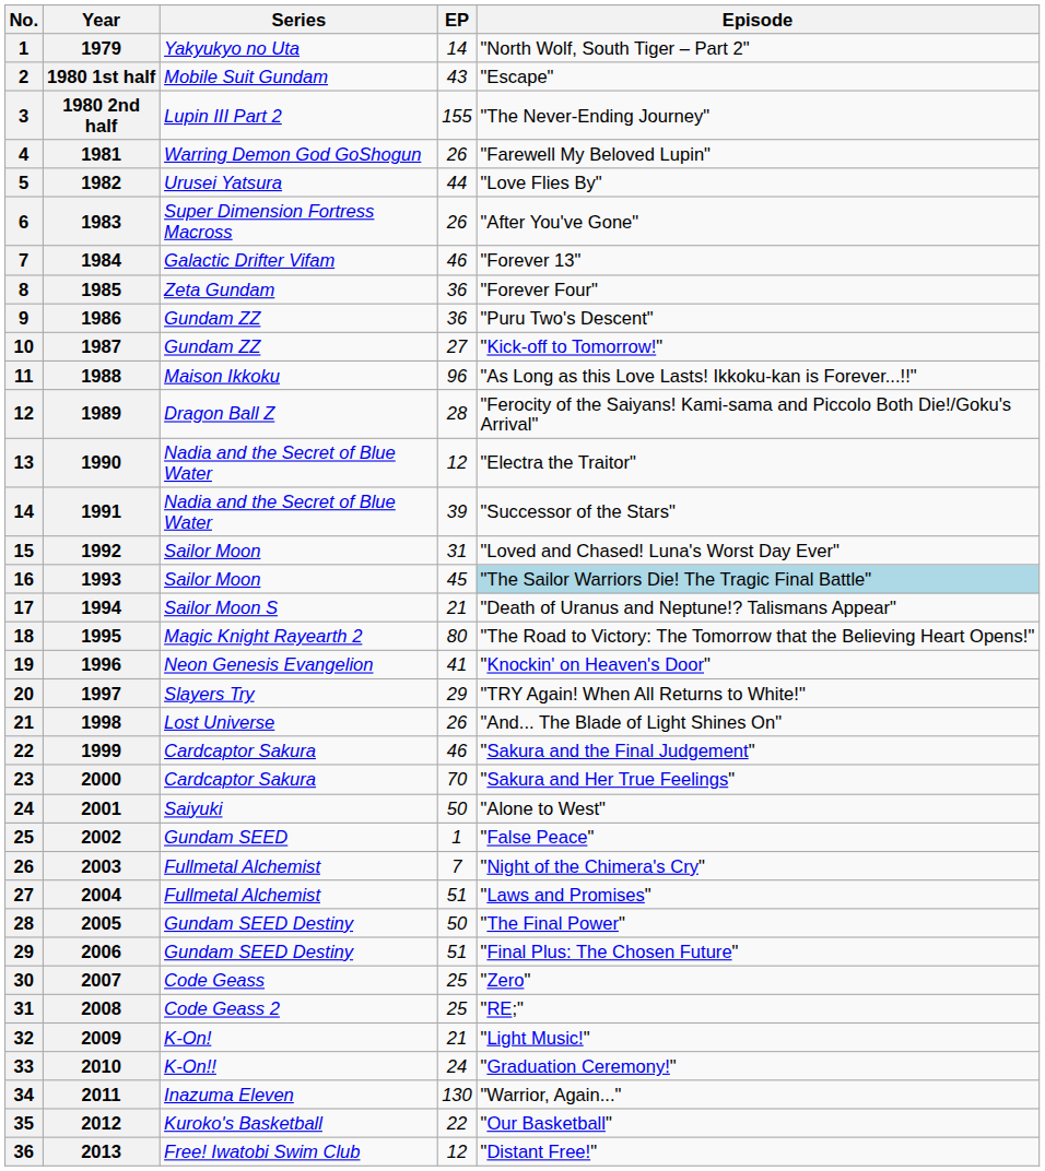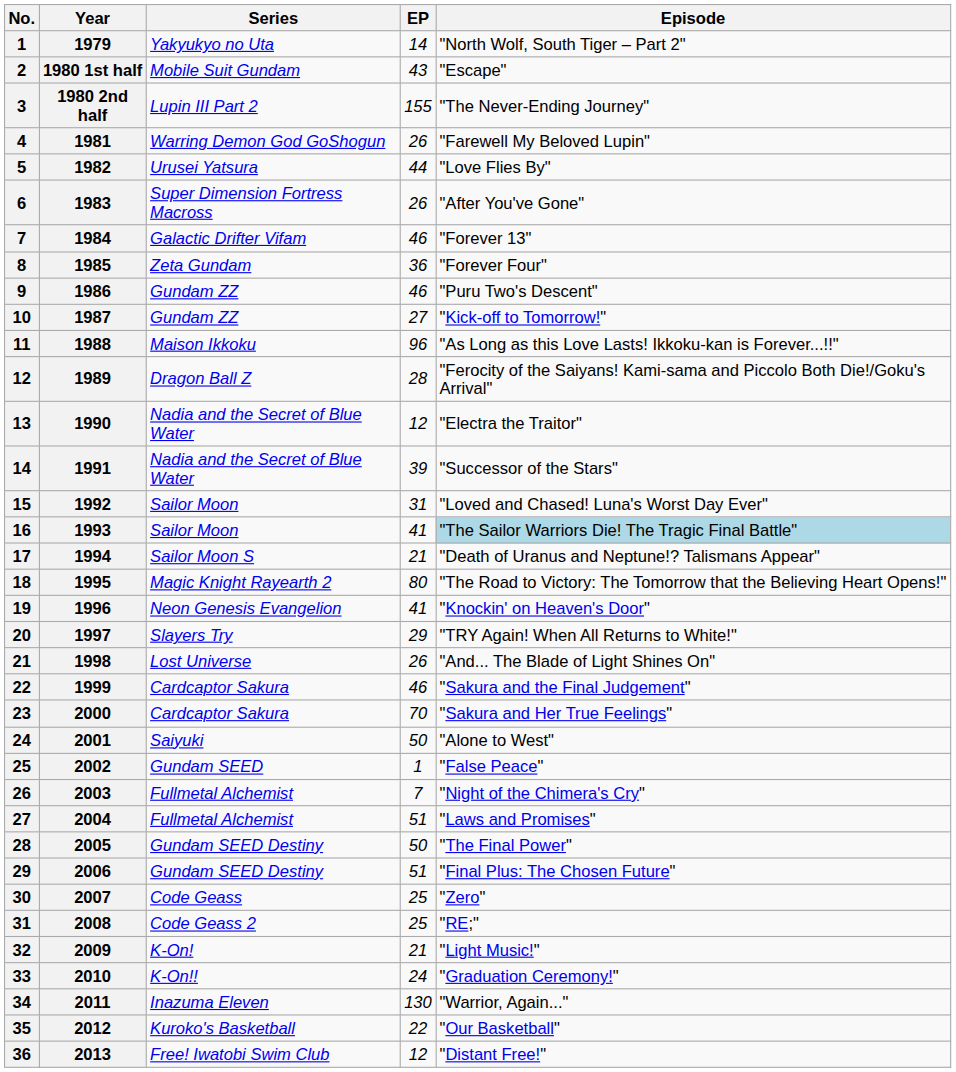9 | EP: 36 -> 46
16 | EP: 45 -> 41
